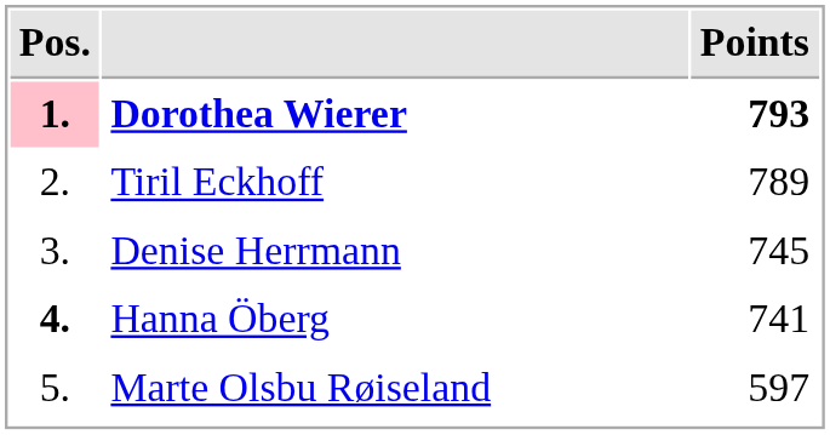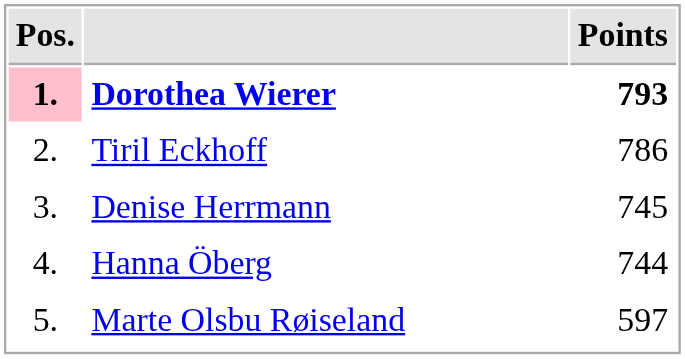Tiril Eckhoff | Points: 789 -> 786
Hanna Öberg | Pos.: bold -> normal
Hanna Öberg | Points: 741 -> 744
